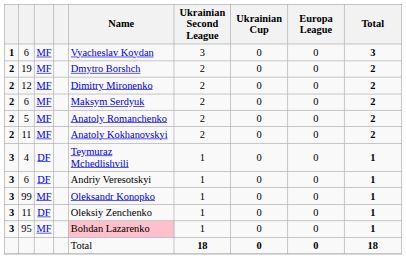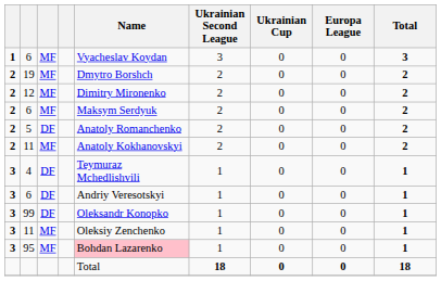5 | column 3: MF -> DF
99 | column 3: MF -> DF
3 / 11 | column 3: DF -> MF
